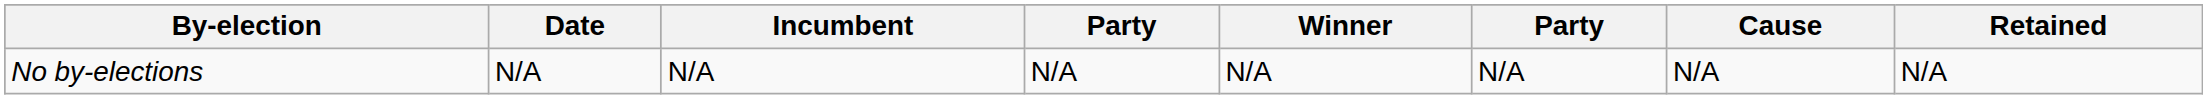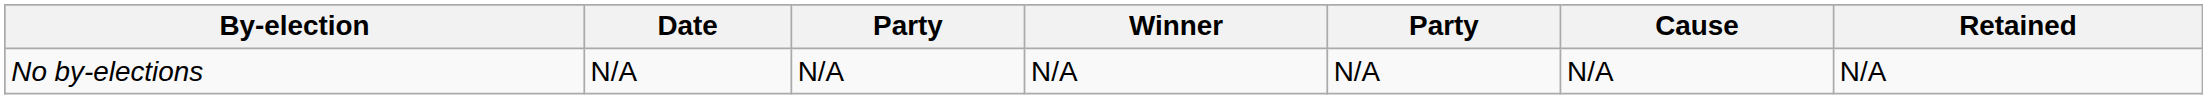- column: Incumbent | N/A
